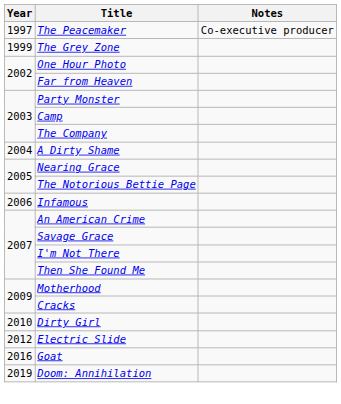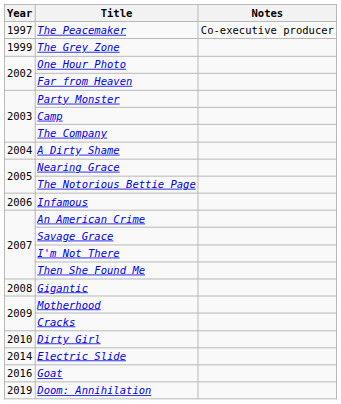+ row: 2008 | Gigantic
Electric Slide | Year: 2012 -> 2014
